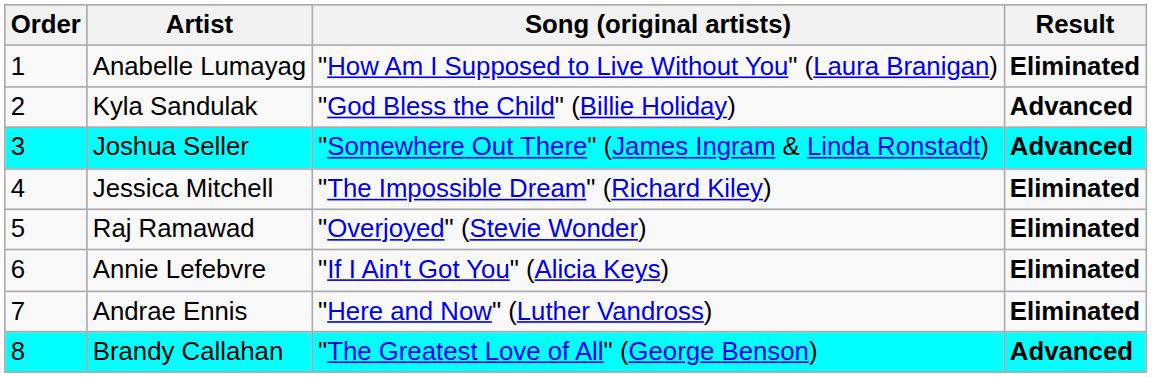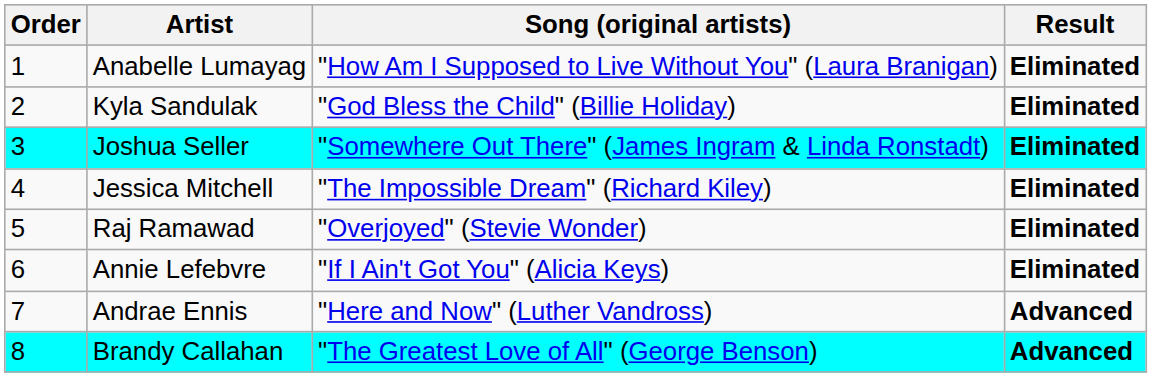Kyla Sandulak | Result: Advanced -> Eliminated
Joshua Seller | Result: Advanced -> Eliminated
Andrae Ennis | Result: Eliminated -> Advanced
